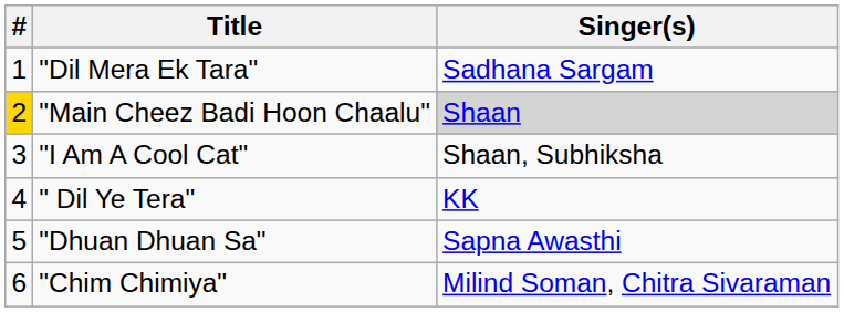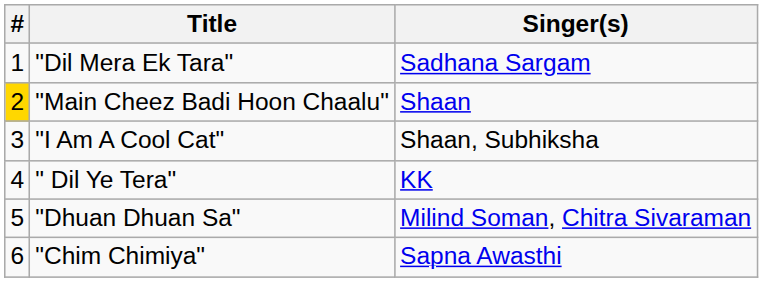"Main Cheez Badi Hoon Chaalu" | Singer(s): lightgrey background -> no background
"Dhuan Dhuan Sa" | Singer(s): Sapna Awasthi -> Milind Soman, Chitra Sivaraman
"Chim Chimiya" | Singer(s): Milind Soman, Chitra Sivaraman -> Sapna Awasthi
